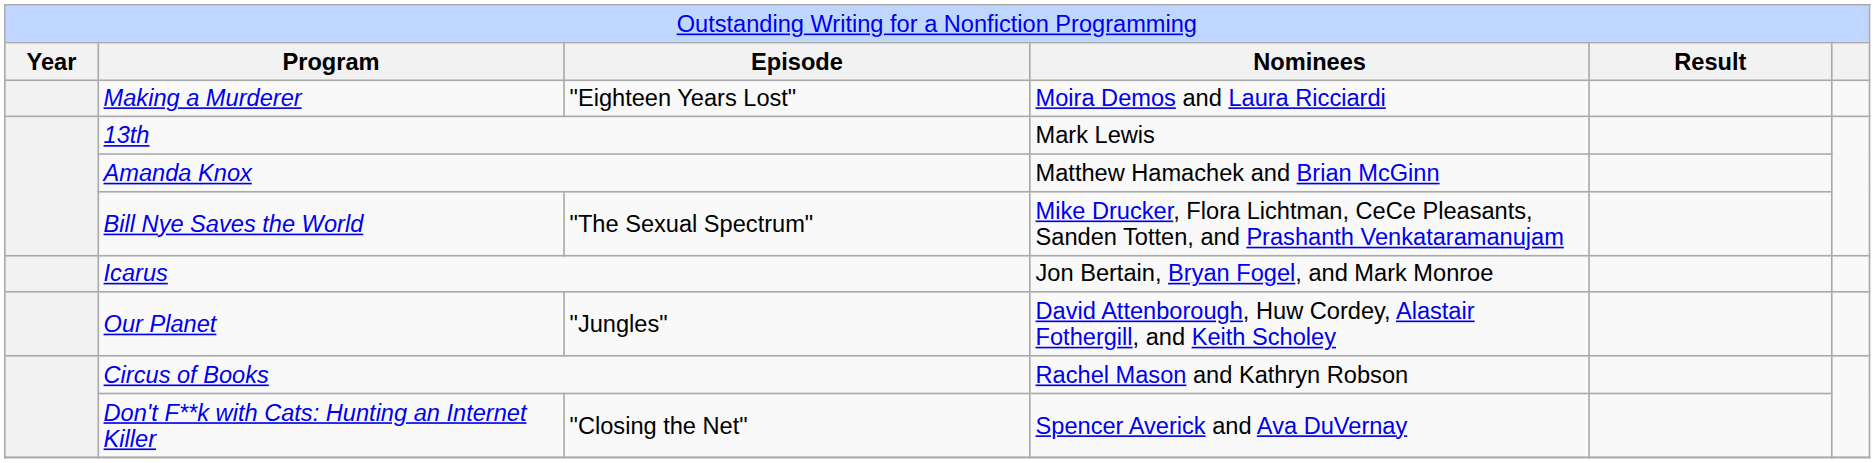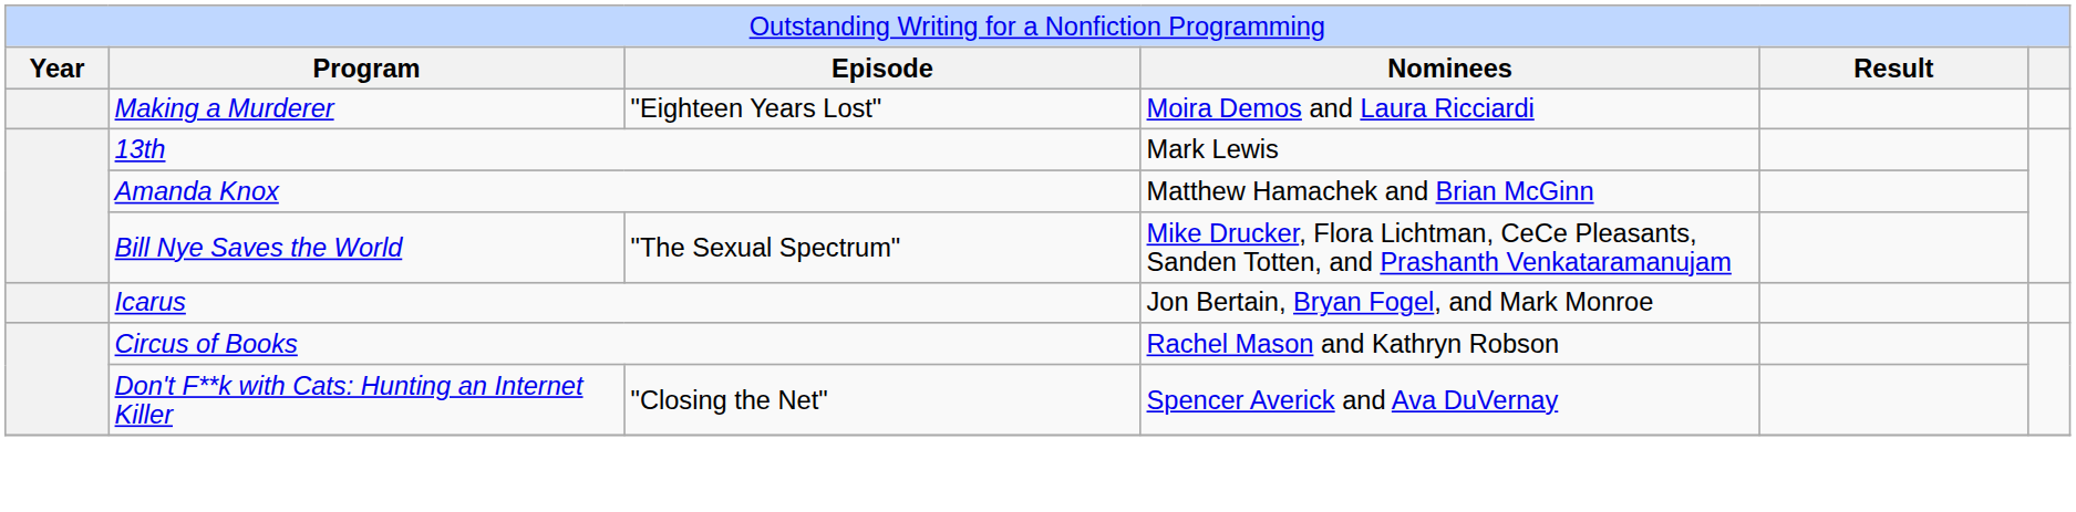- row: Our Planet | "Jungles" | David Attenborough, Huw Cordey, Alastair Fothergill, and Keith Scholey
